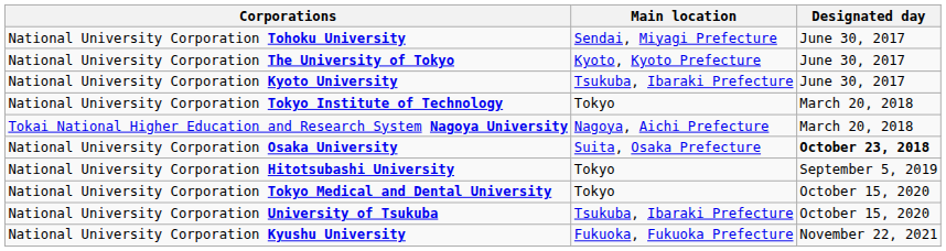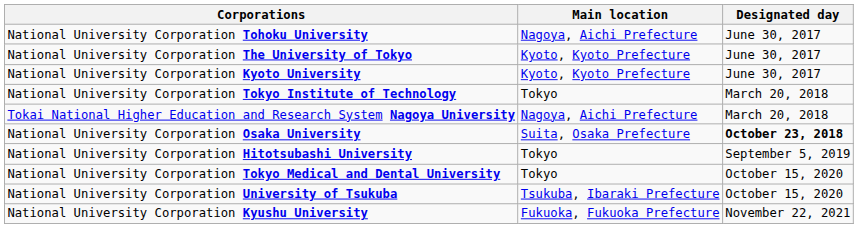National University Corporation Tohoku University | Main location: Sendai, Miyagi Prefecture -> Nagoya, Aichi Prefecture
National University Corporation Kyoto University | Main location: Tsukuba, Ibaraki Prefecture -> Kyoto, Kyoto Prefecture
